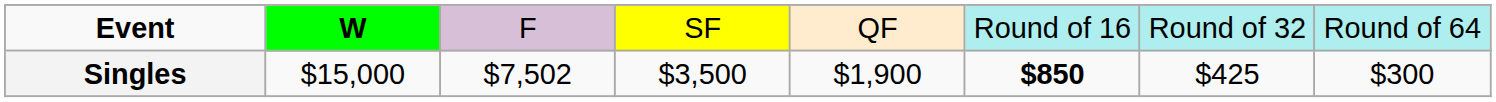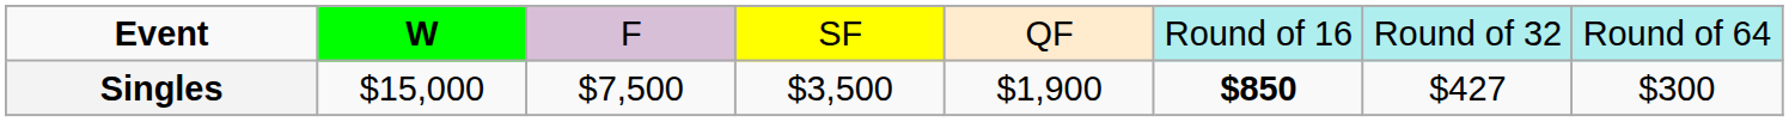Singles | column 3: $7,502 -> $7,500
Singles | column 7: $425 -> $427
